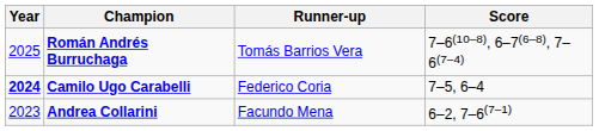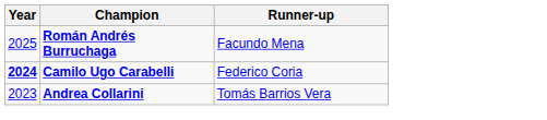- column: Score | 7–6(10–8), 6–7(6–8), 7–6(7–4) | 7–5, 6–4 | 6–2, 7–6(7–1)
Román Andrés Burruchaga | Runner-up: Tomás Barrios Vera -> Facundo Mena
Andrea Collarini | Runner-up: Facundo Mena -> Tomás Barrios Vera
